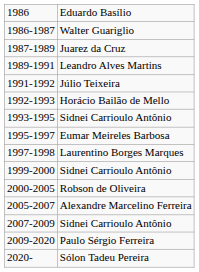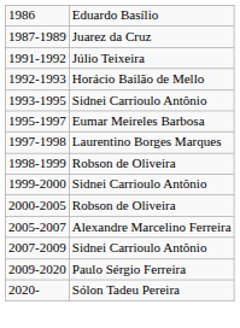- row: 1986-1987 | Walter Guariglio
- row: 1989-1991 | Leandro Alves Martins
+ row: 1998-1999 | Robson de Oliveira
